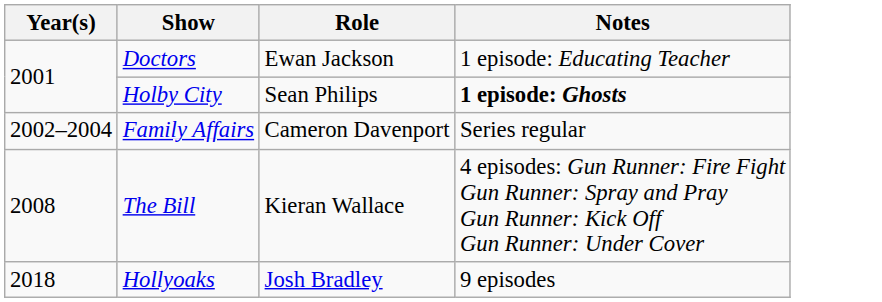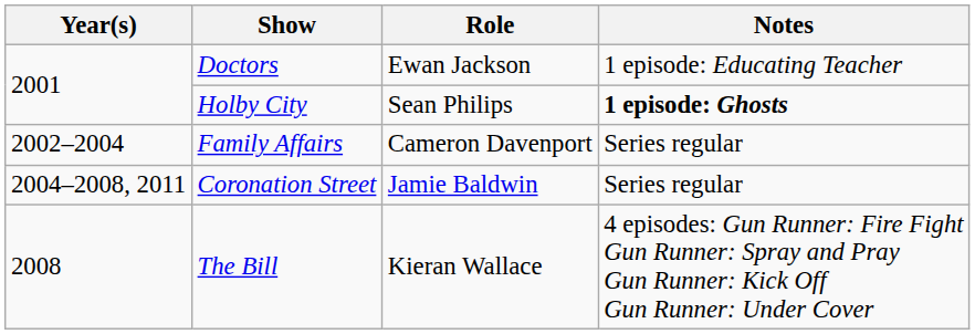+ row: 2004–2008, 2011 | Coronation Street | Jamie Baldwin | Series regular
- row: 2018 | Hollyoaks | Josh Bradley | 9 episodes
